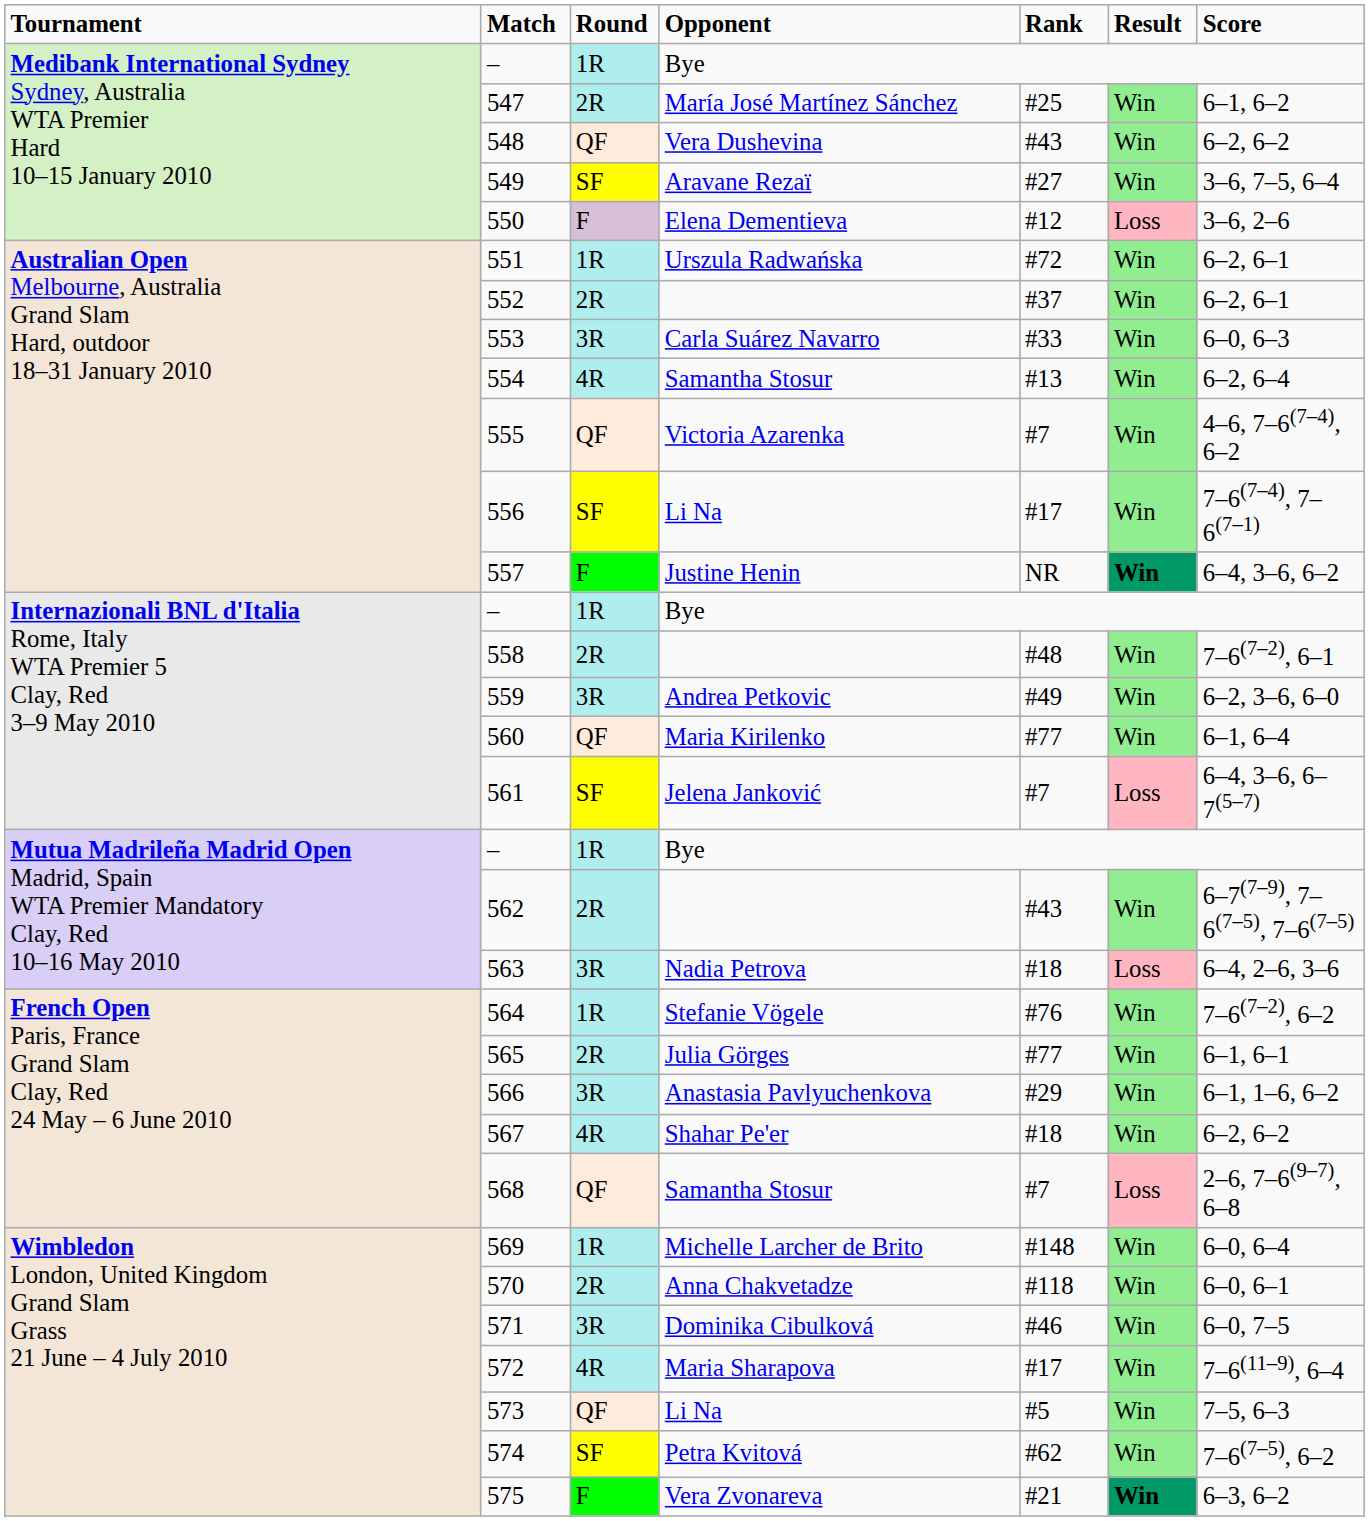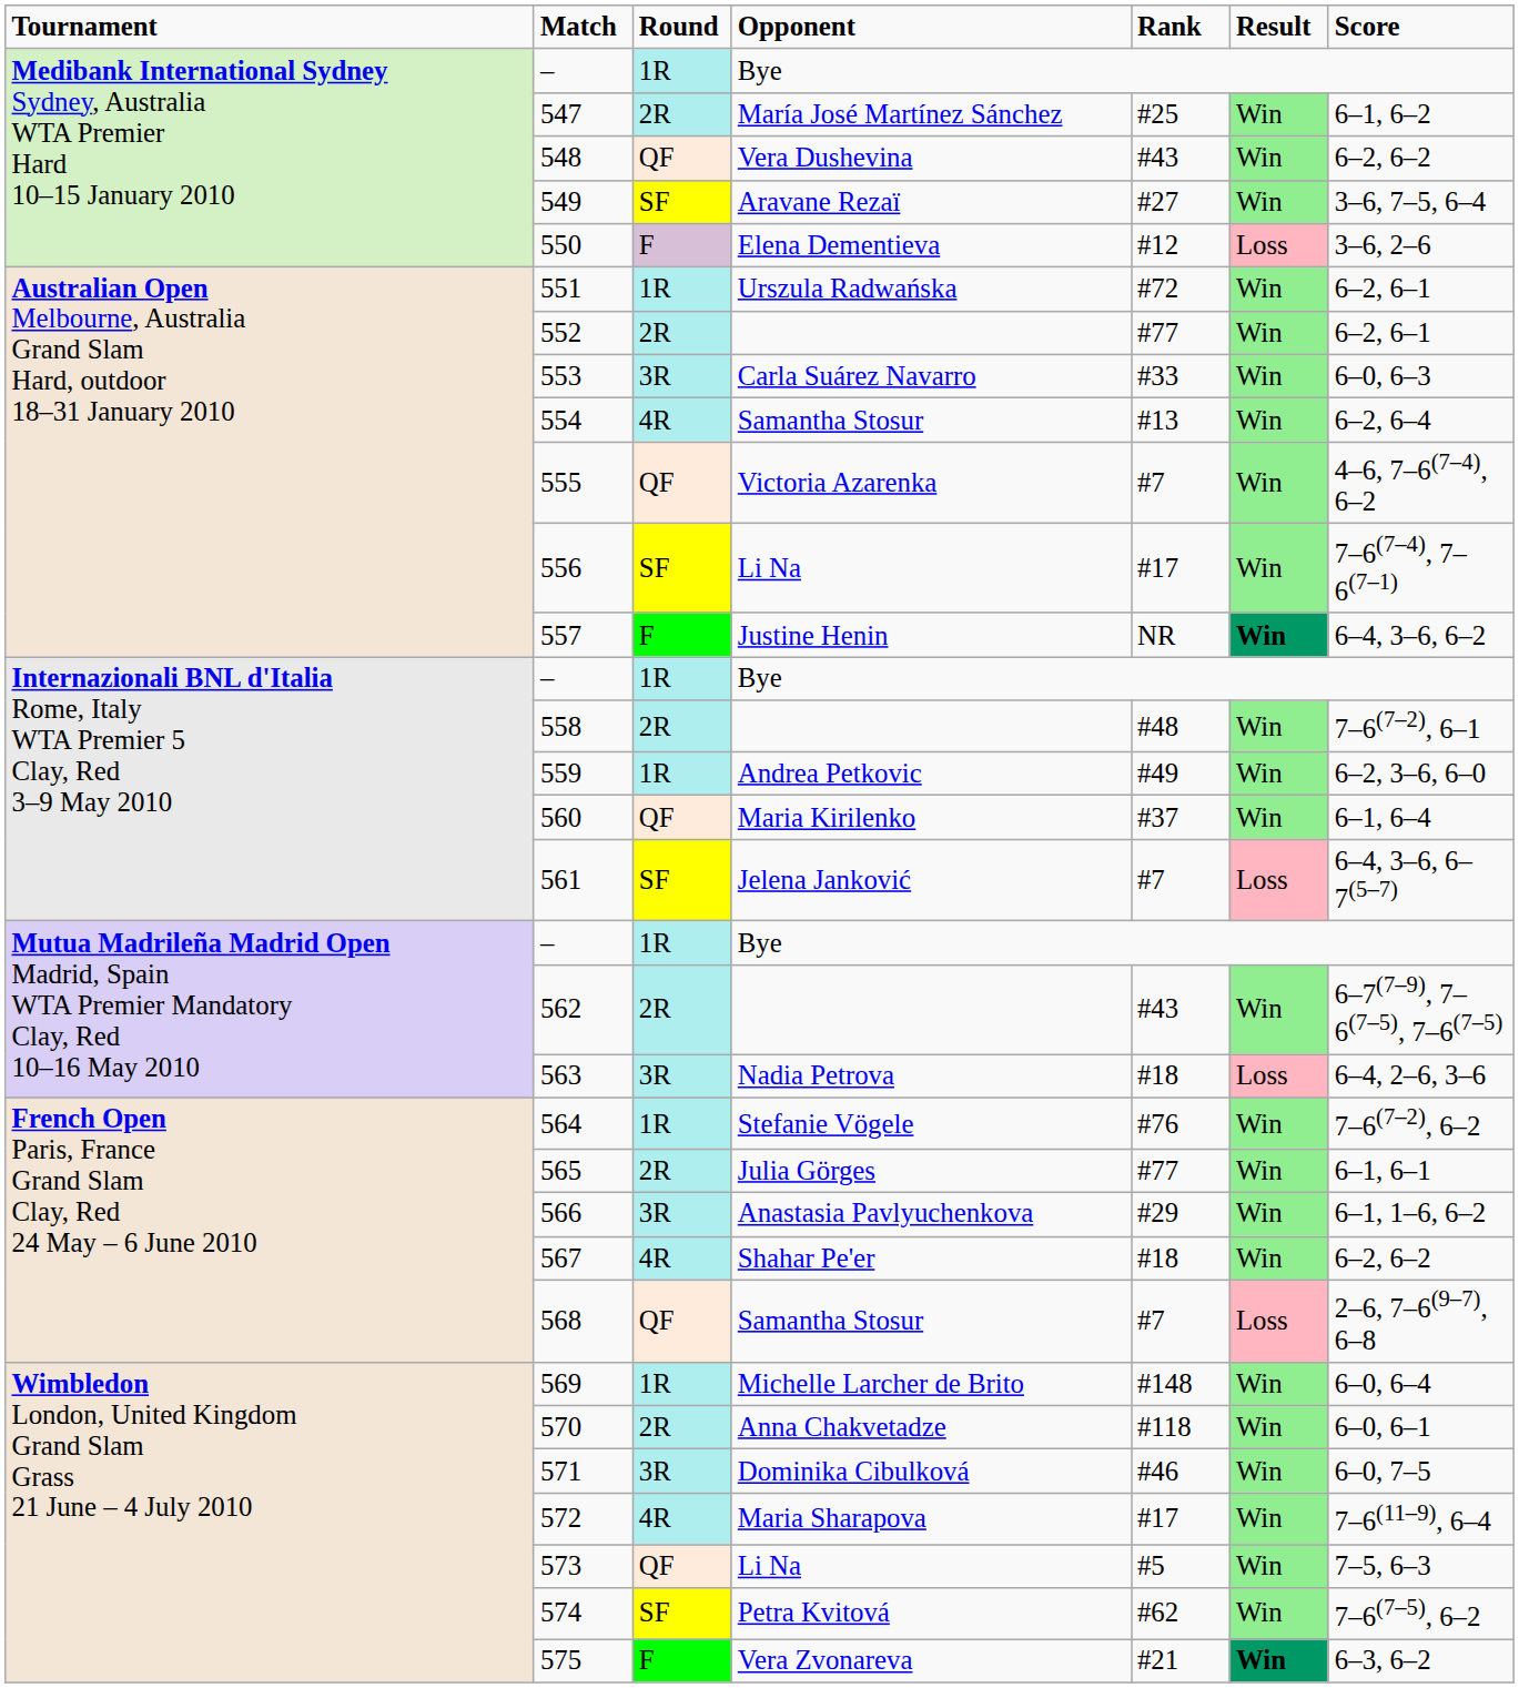552 | column 5: #37 -> #77
559 | column 3: 3R -> 1R
560 | column 5: #77 -> #37
